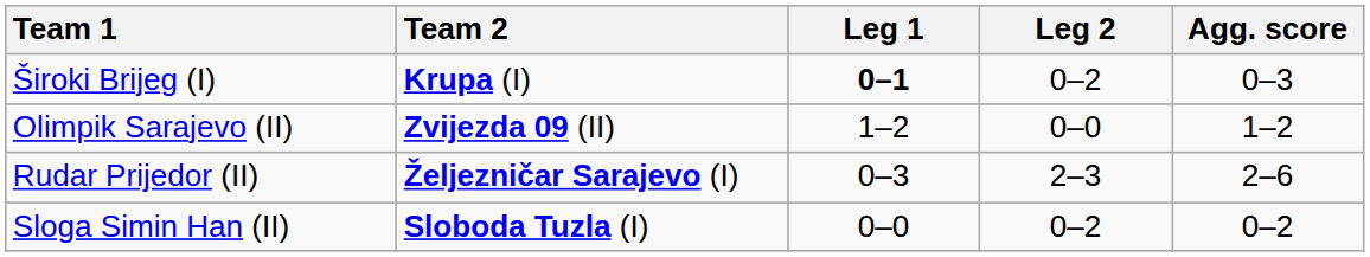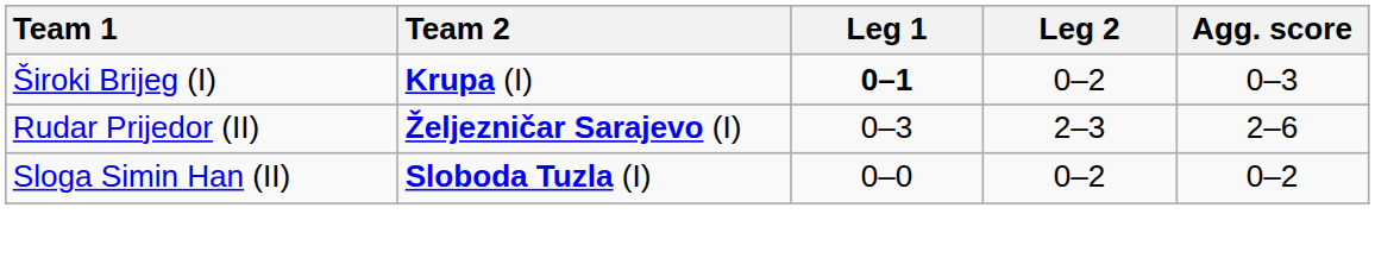- row: Olimpik Sarajevo (II) | Zvijezda 09 (II) | 1–2 | 0–0 | 1–2
